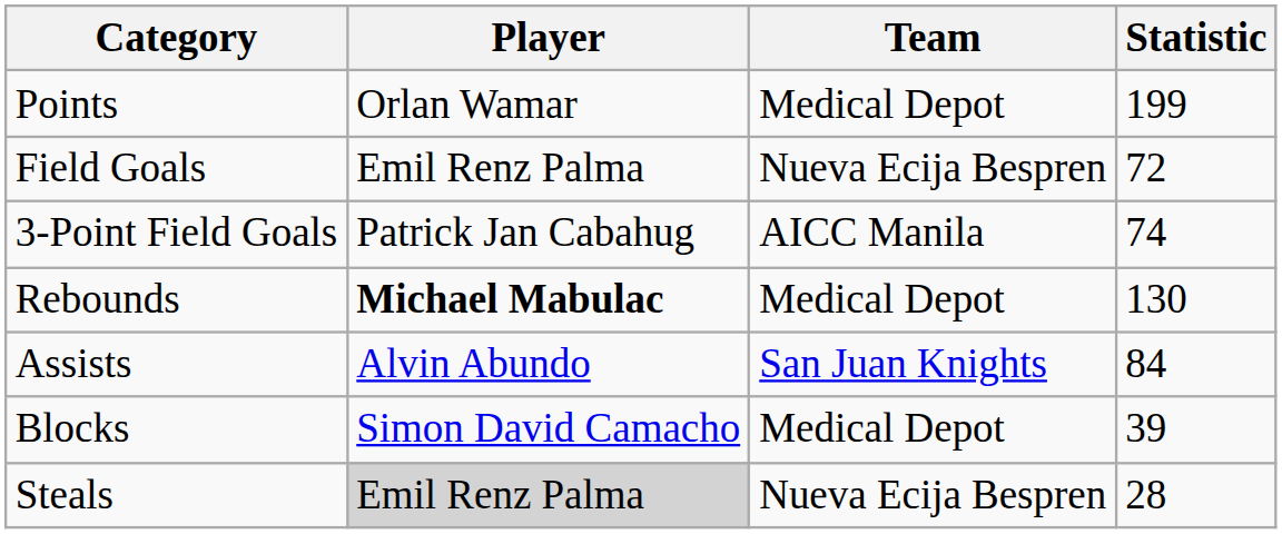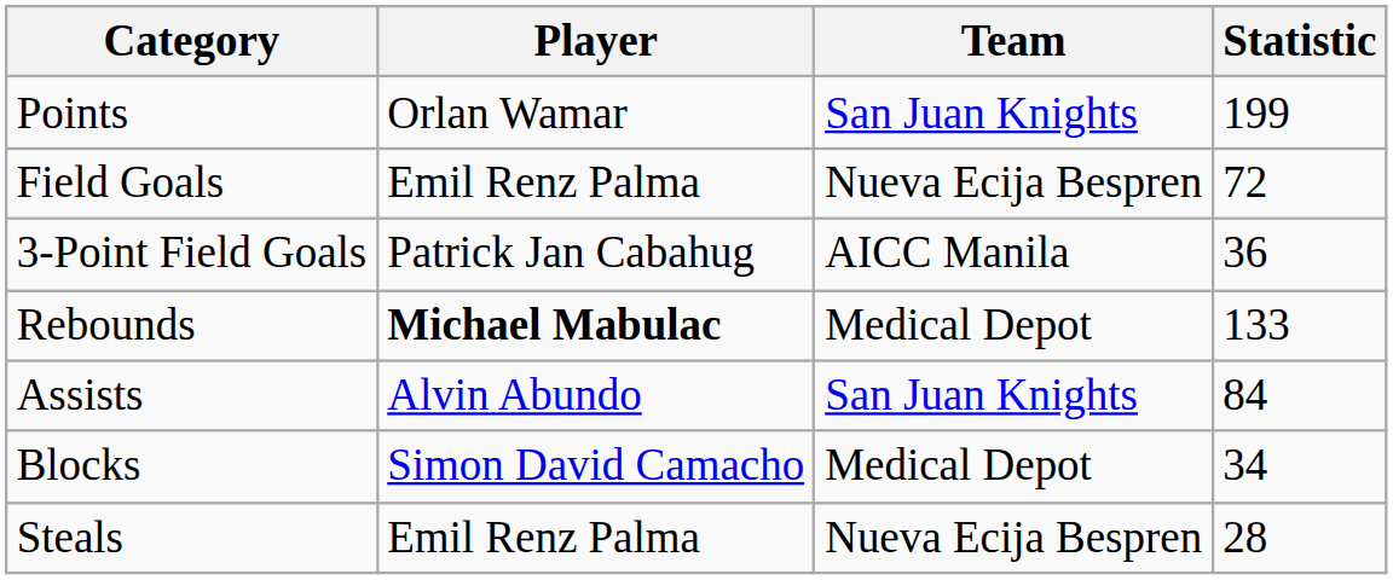Points | Team: Medical Depot -> San Juan Knights
3-Point Field Goals | Statistic: 74 -> 36
Rebounds | Statistic: 130 -> 133
Blocks | Statistic: 39 -> 34
Steals | Player: lightgrey background -> no background
